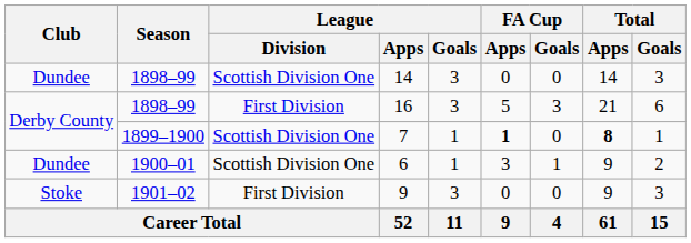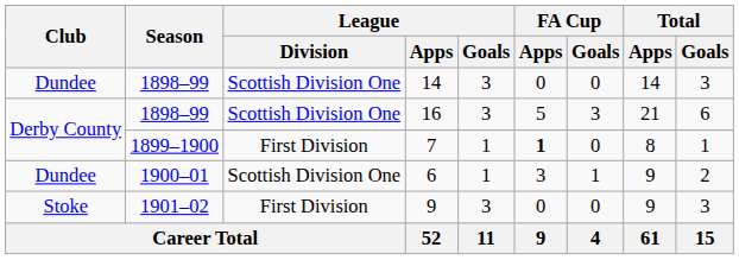16 | League / Division: First Division -> Scottish Division One
7 | League / Division: Scottish Division One -> First Division
7 | Total / Apps: bold -> normal
